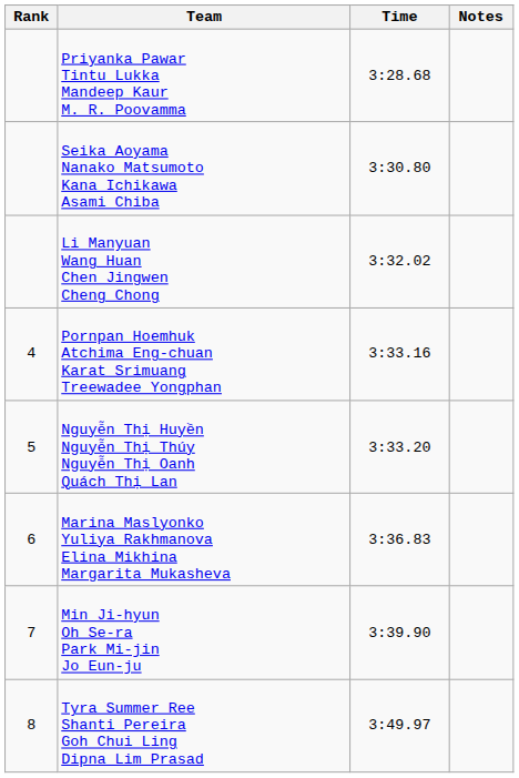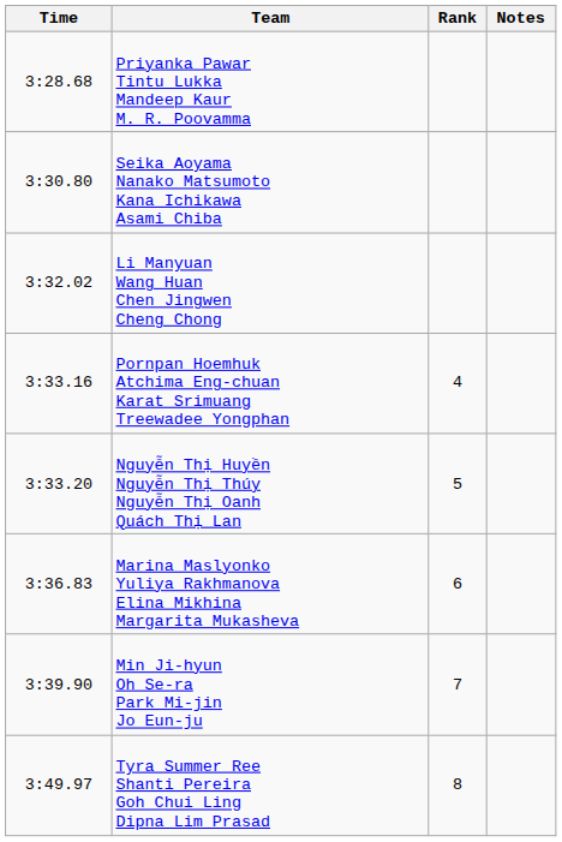columns swapped: Rank <-> Time
